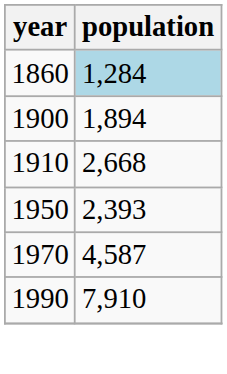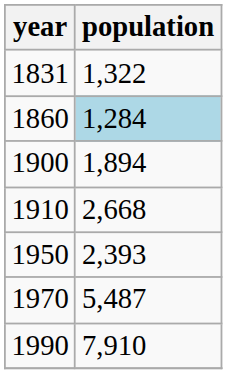+ row: 1831 | 1,322
1970 | population: 4,587 -> 5,487
